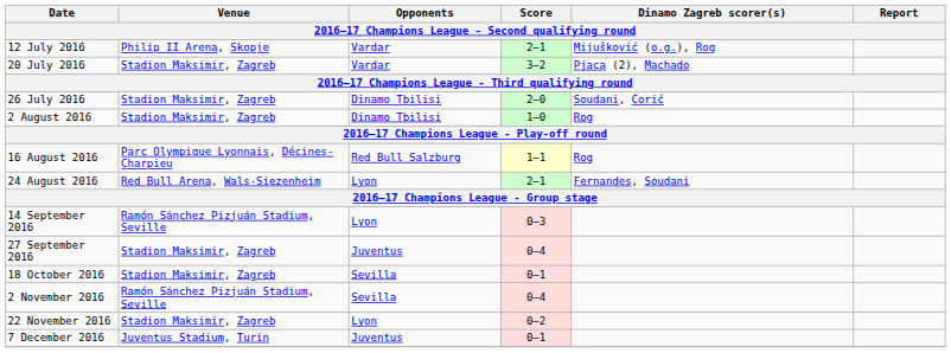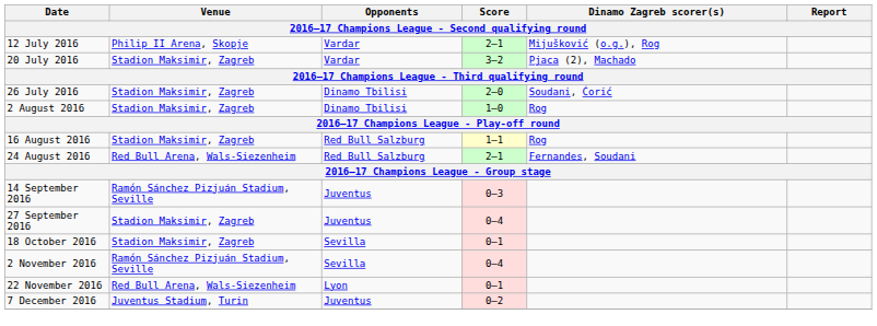16 August 2016 | Venue: Parc Olympique Lyonnais, Décines-Charpieu -> Stadion Maksimir, Zagreb
24 August 2016 | Opponents: Lyon -> Red Bull Salzburg
14 September 2016 | Opponents: Lyon -> Juventus
22 November 2016 | Venue: Stadion Maksimir, Zagreb -> Red Bull Arena, Wals-Siezenheim
22 November 2016 | Score: 0–2 -> 0–1
7 December 2016 | Score: 0–1 -> 0–2
